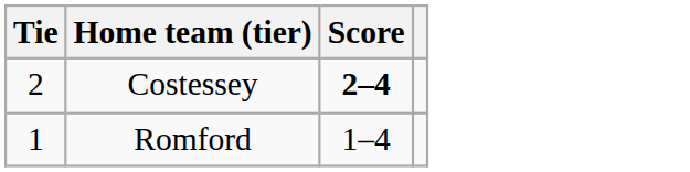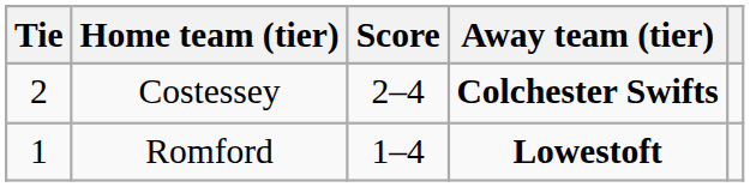+ column: Away team (tier) | Colchester Swifts | Lowestoft
Costessey | Score: bold -> normal
